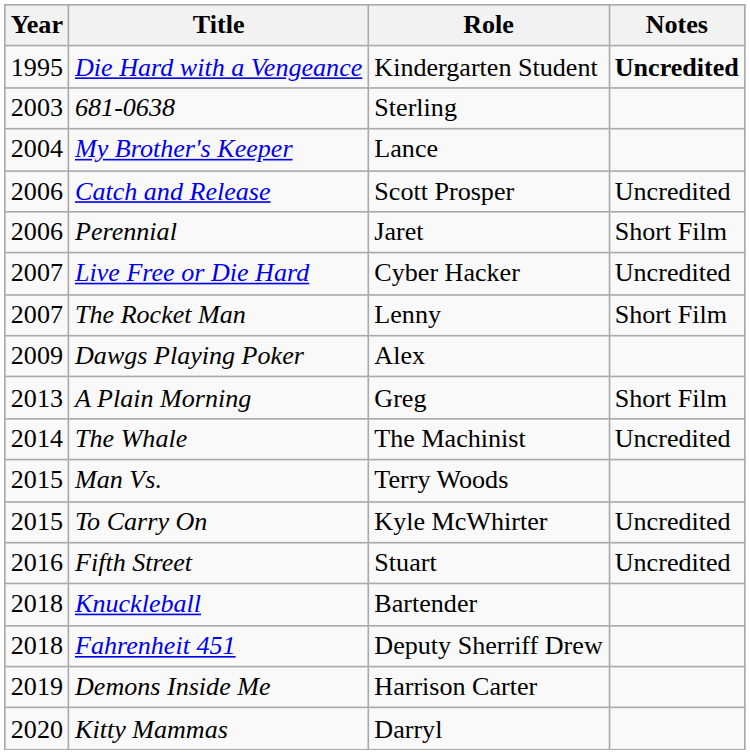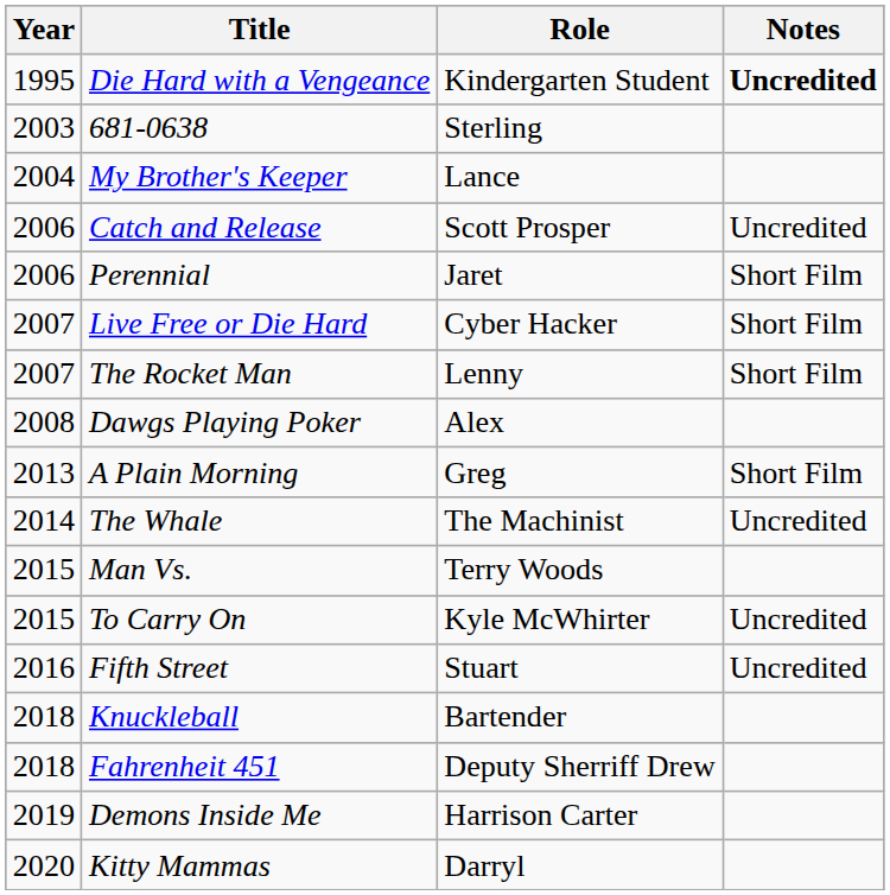Live Free or Die Hard | Notes: Uncredited -> Short Film
Dawgs Playing Poker | Year: 2009 -> 2008
